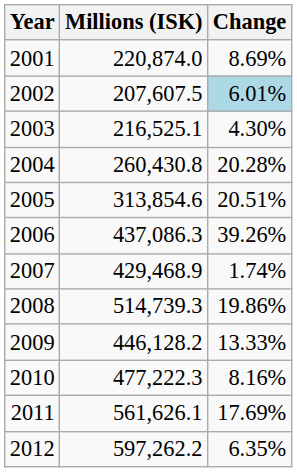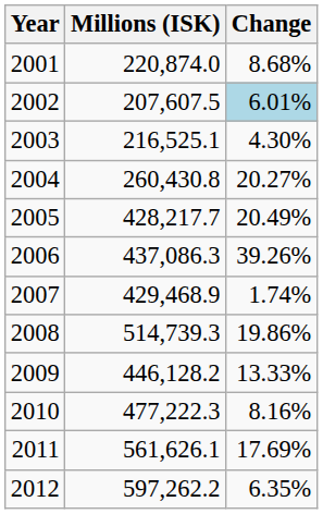2001 | Change: 8.69% -> 8.68%
2004 | Change: 20.28% -> 20.27%
2005 | Millions (ISK): 313,854.6 -> 428,217.7
2005 | Change: 20.51% -> 20.49%
